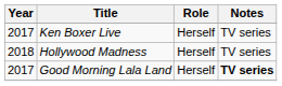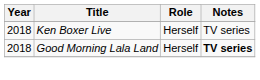Ken Boxer Live | Year: 2017 -> 2018
- row: 2018 | Hollywood Madness | Herself | TV series
Good Morning Lala Land | Year: 2017 -> 2018
